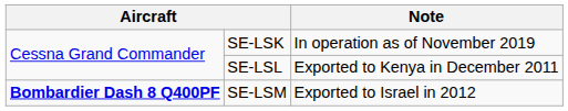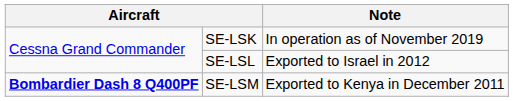SE-LSL | Note: Exported to Kenya in December 2011 -> Exported to Israel in 2012
SE-LSM | Note: Exported to Israel in 2012 -> Exported to Kenya in December 2011
